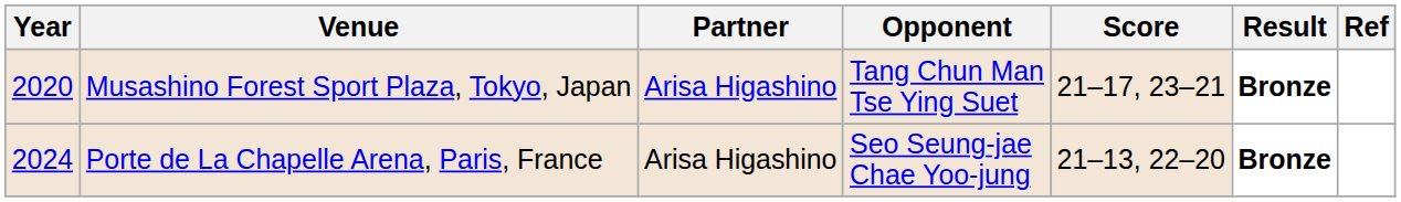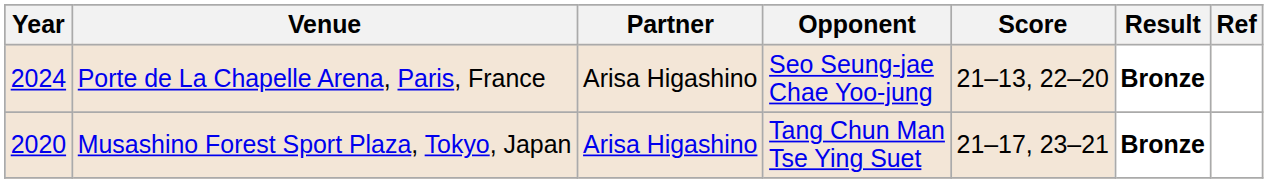rows swapped: Musashino Forest Sport Plaza, Tokyo, Japan <-> Porte de La Chapelle Arena, Paris, France
